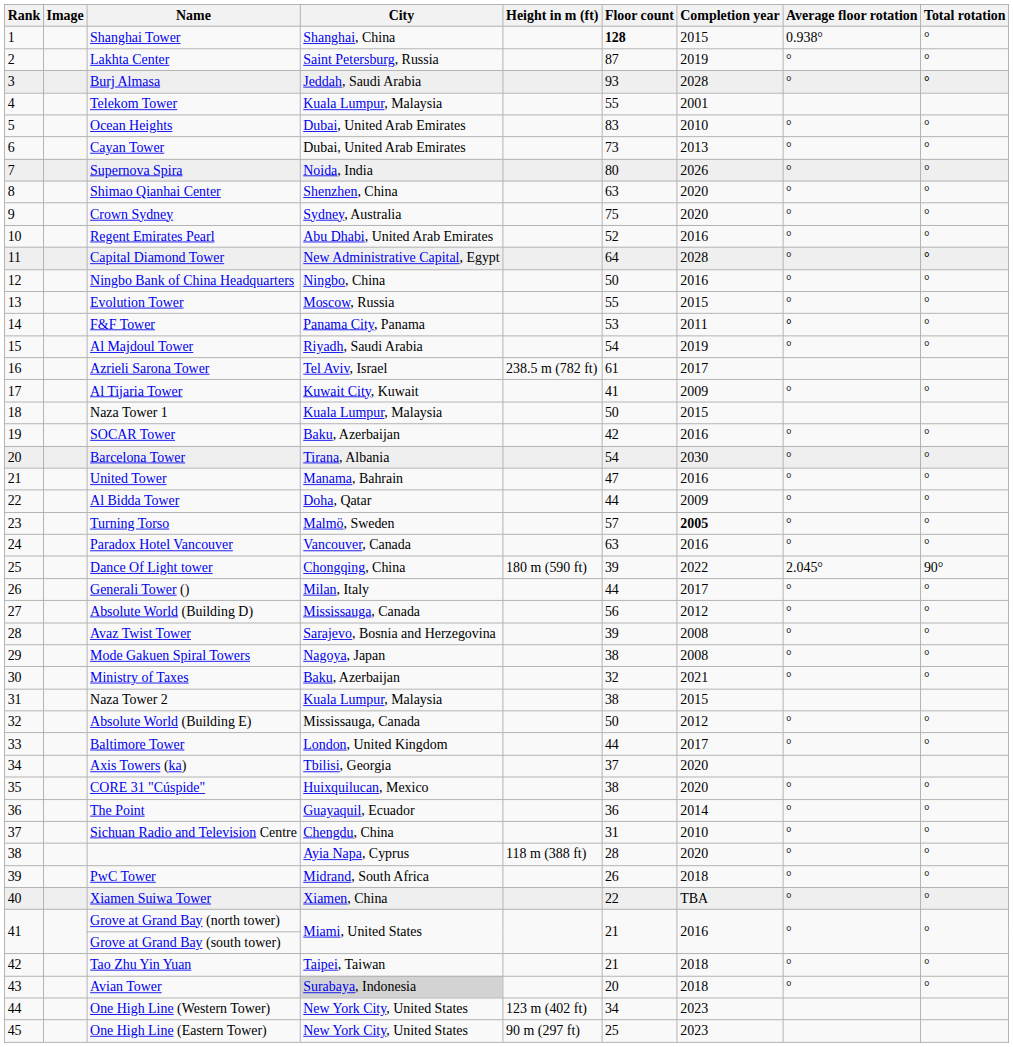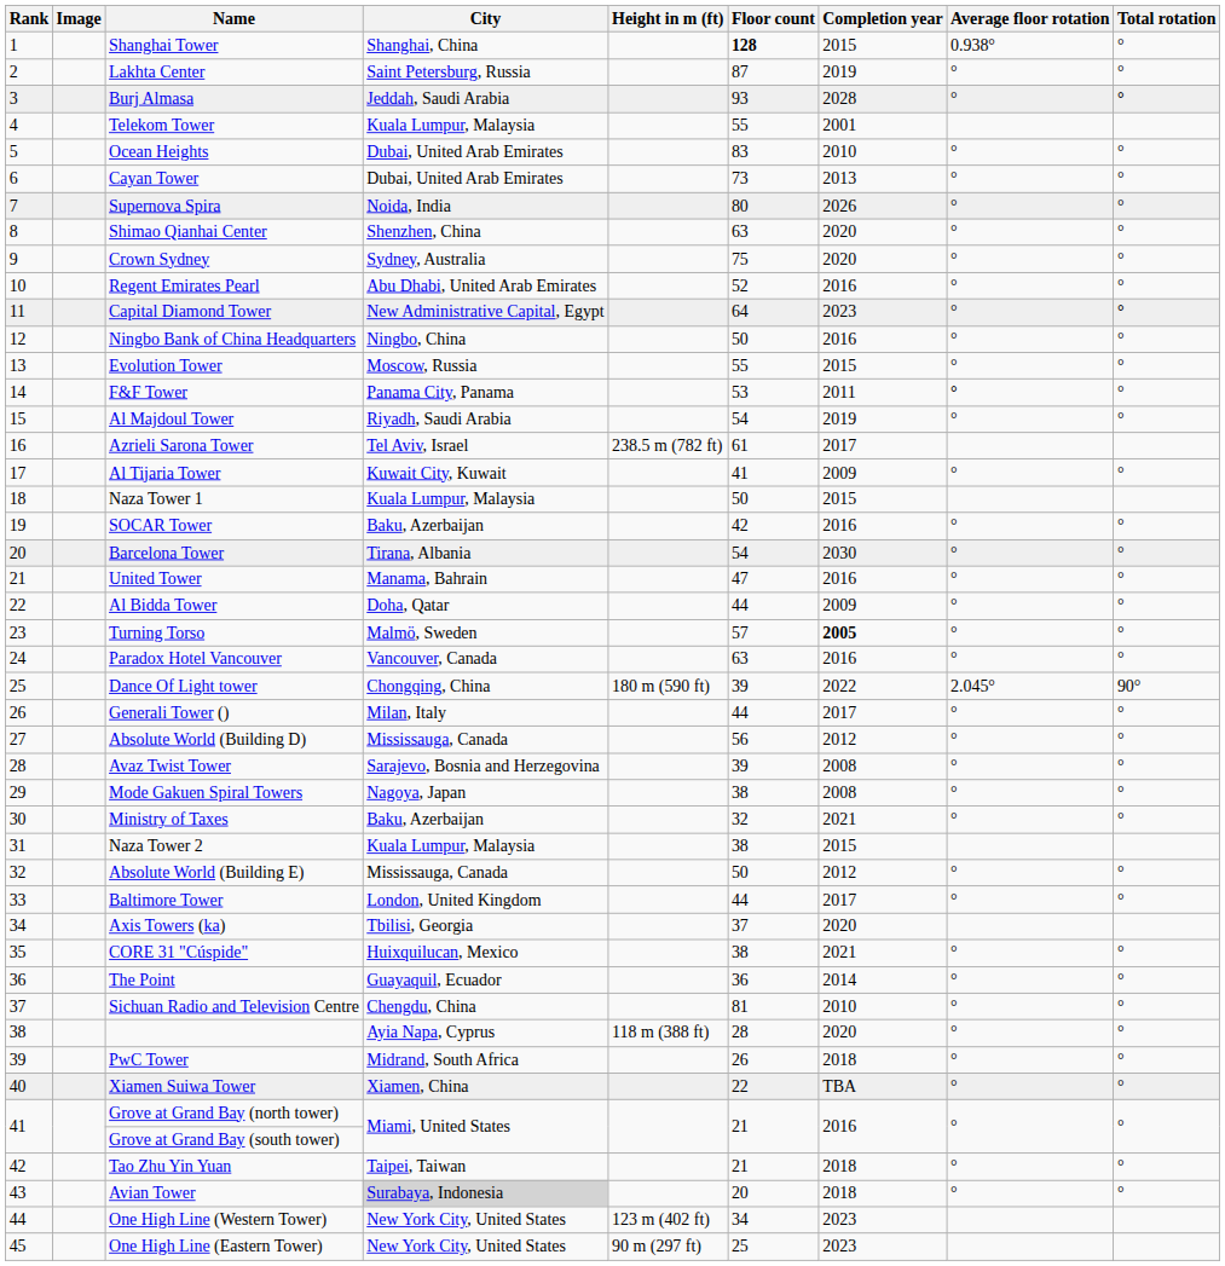Capital Diamond Tower | Completion year: 2028 -> 2023
CORE 31 "Cúspide" | Completion year: 2020 -> 2021
Sichuan Radio and Television Centre | Floor count: 31 -> 81
